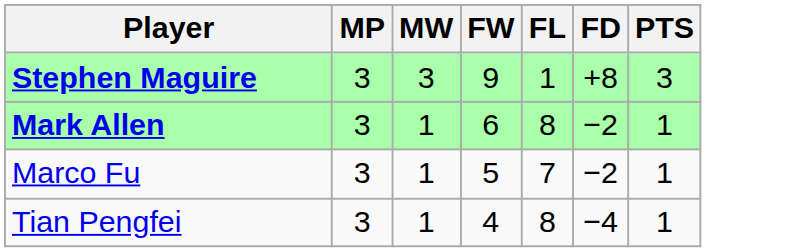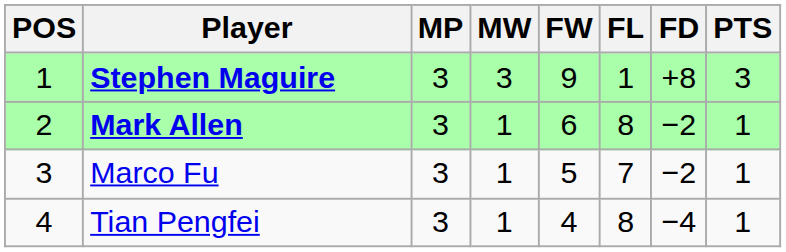+ column: POS | 1 | 2 | 3 | 4
